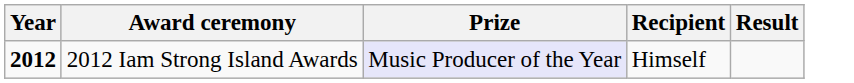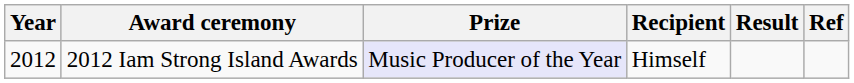+ column: Ref
2012 Iam Strong Island Awards | Year: bold -> normal
